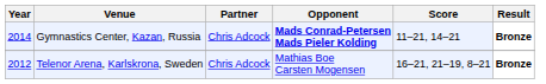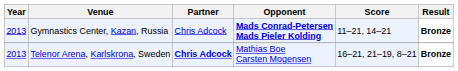Gymnastics Center, Kazan, Russia | Year: 2014 -> 2013
Telenor Arena, Karlskrona, Sweden | Year: 2012 -> 2013
Telenor Arena, Karlskrona, Sweden | Partner: normal -> bold
